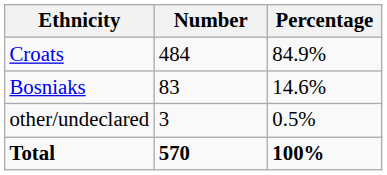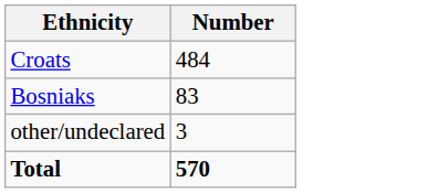- column: Percentage | 84.9% | 14.6% | 0.5% | 100%
